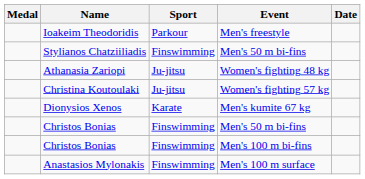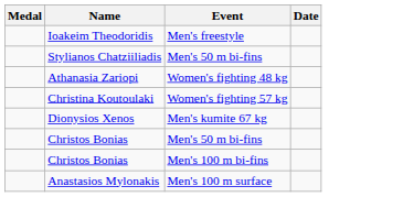- column: Sport | Parkour | Finswimming | Ju-jitsu | Ju-jitsu | Karate | Finswimming | Finswimming | Finswimming
